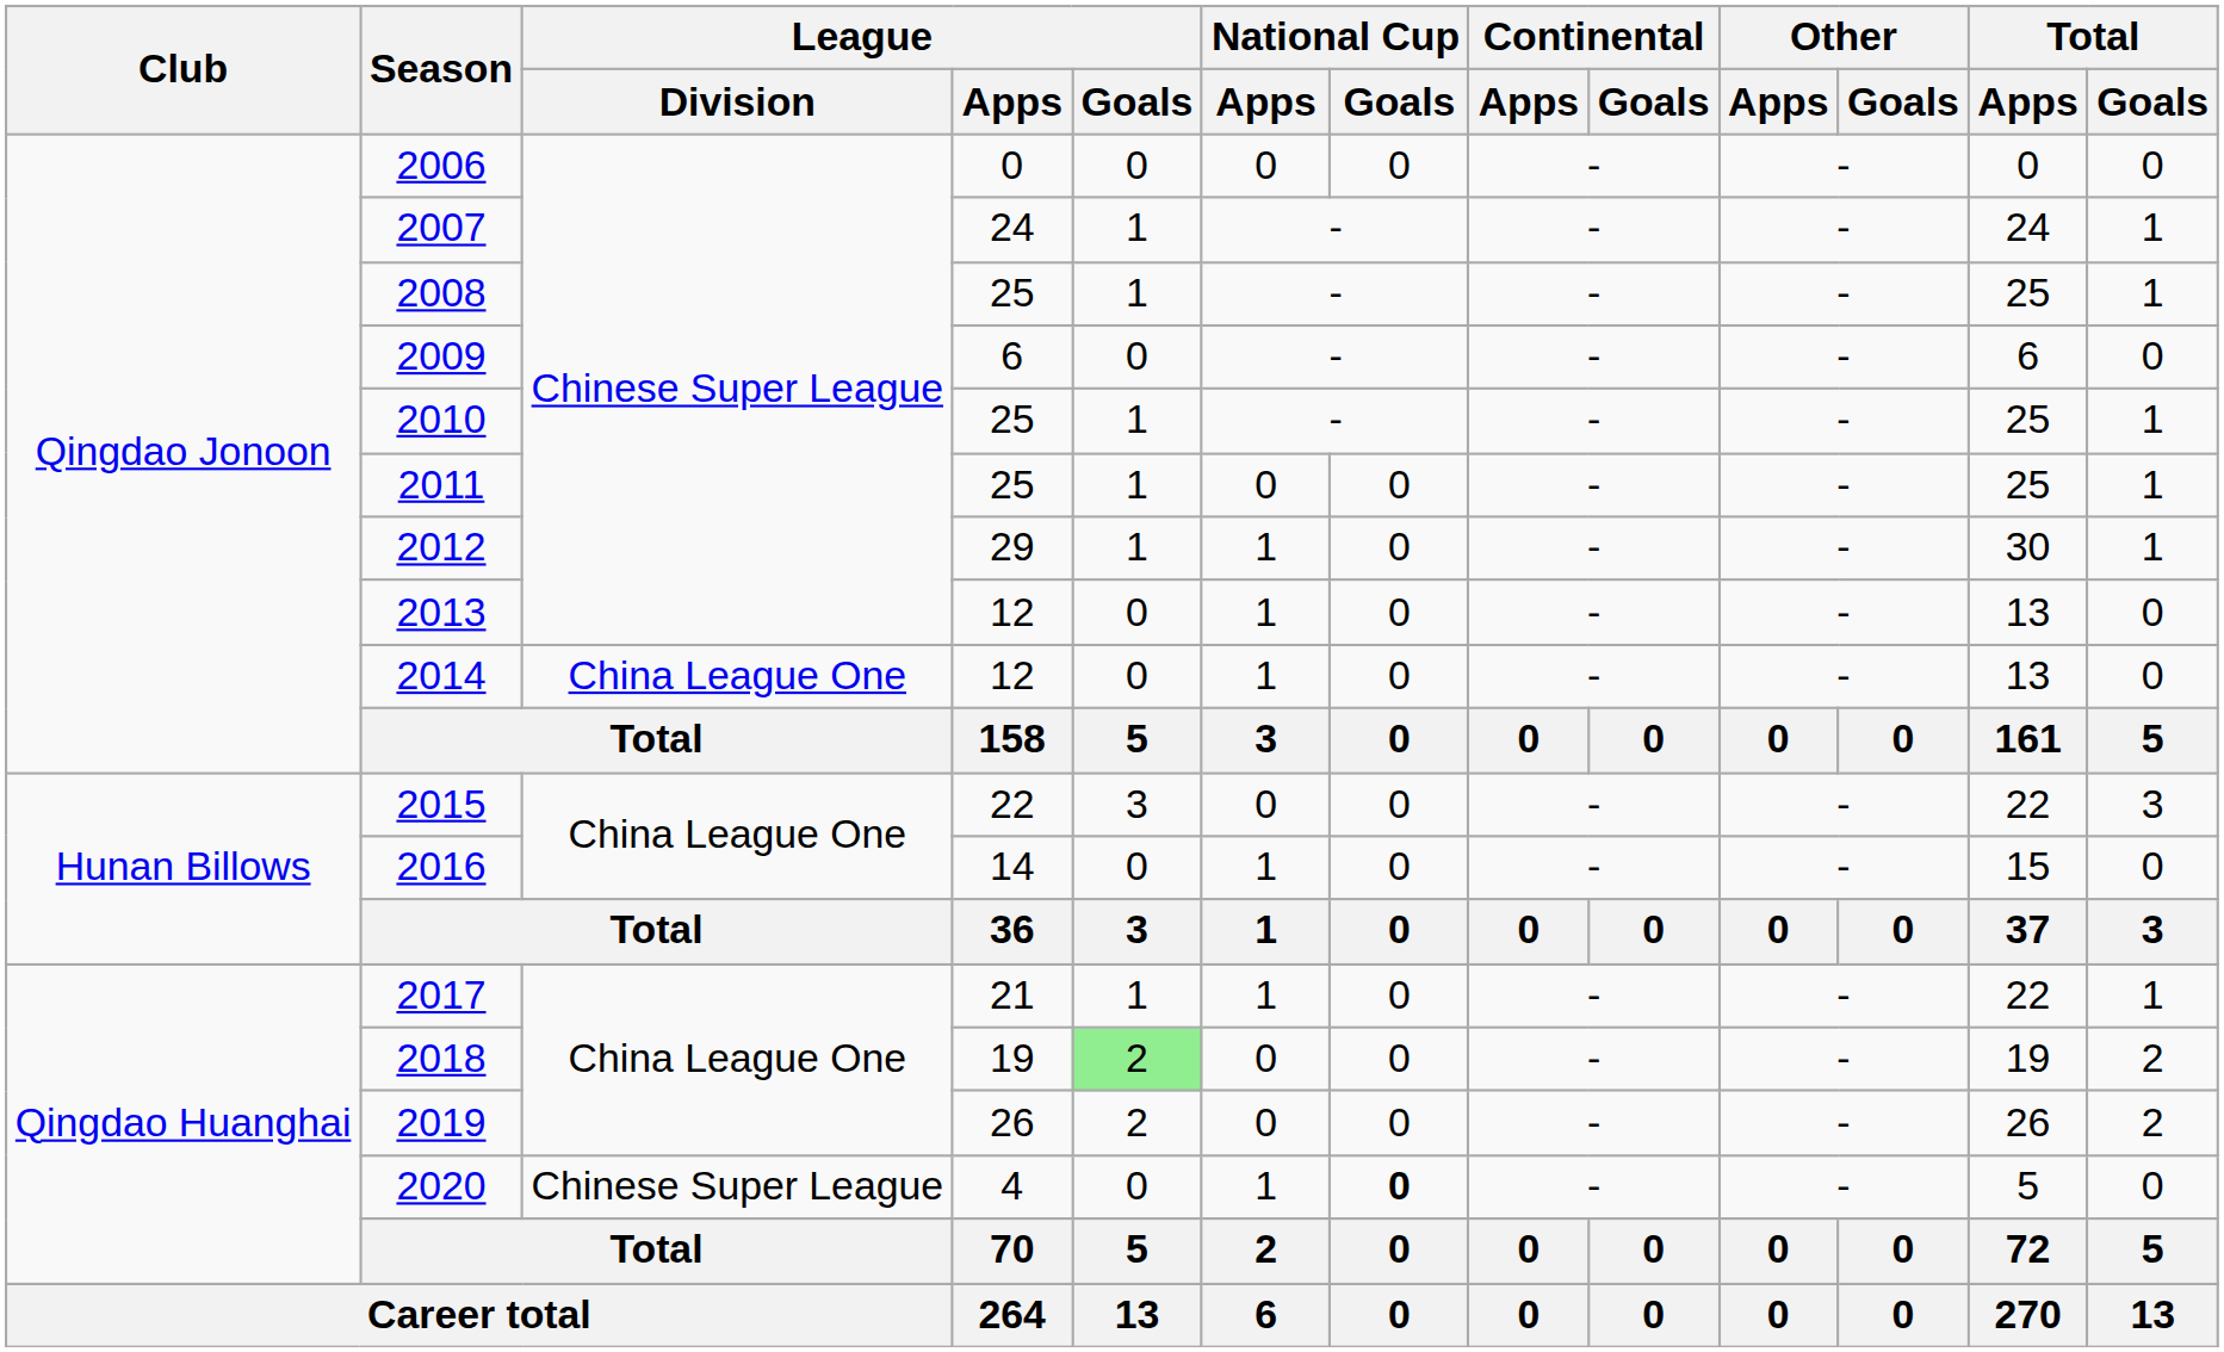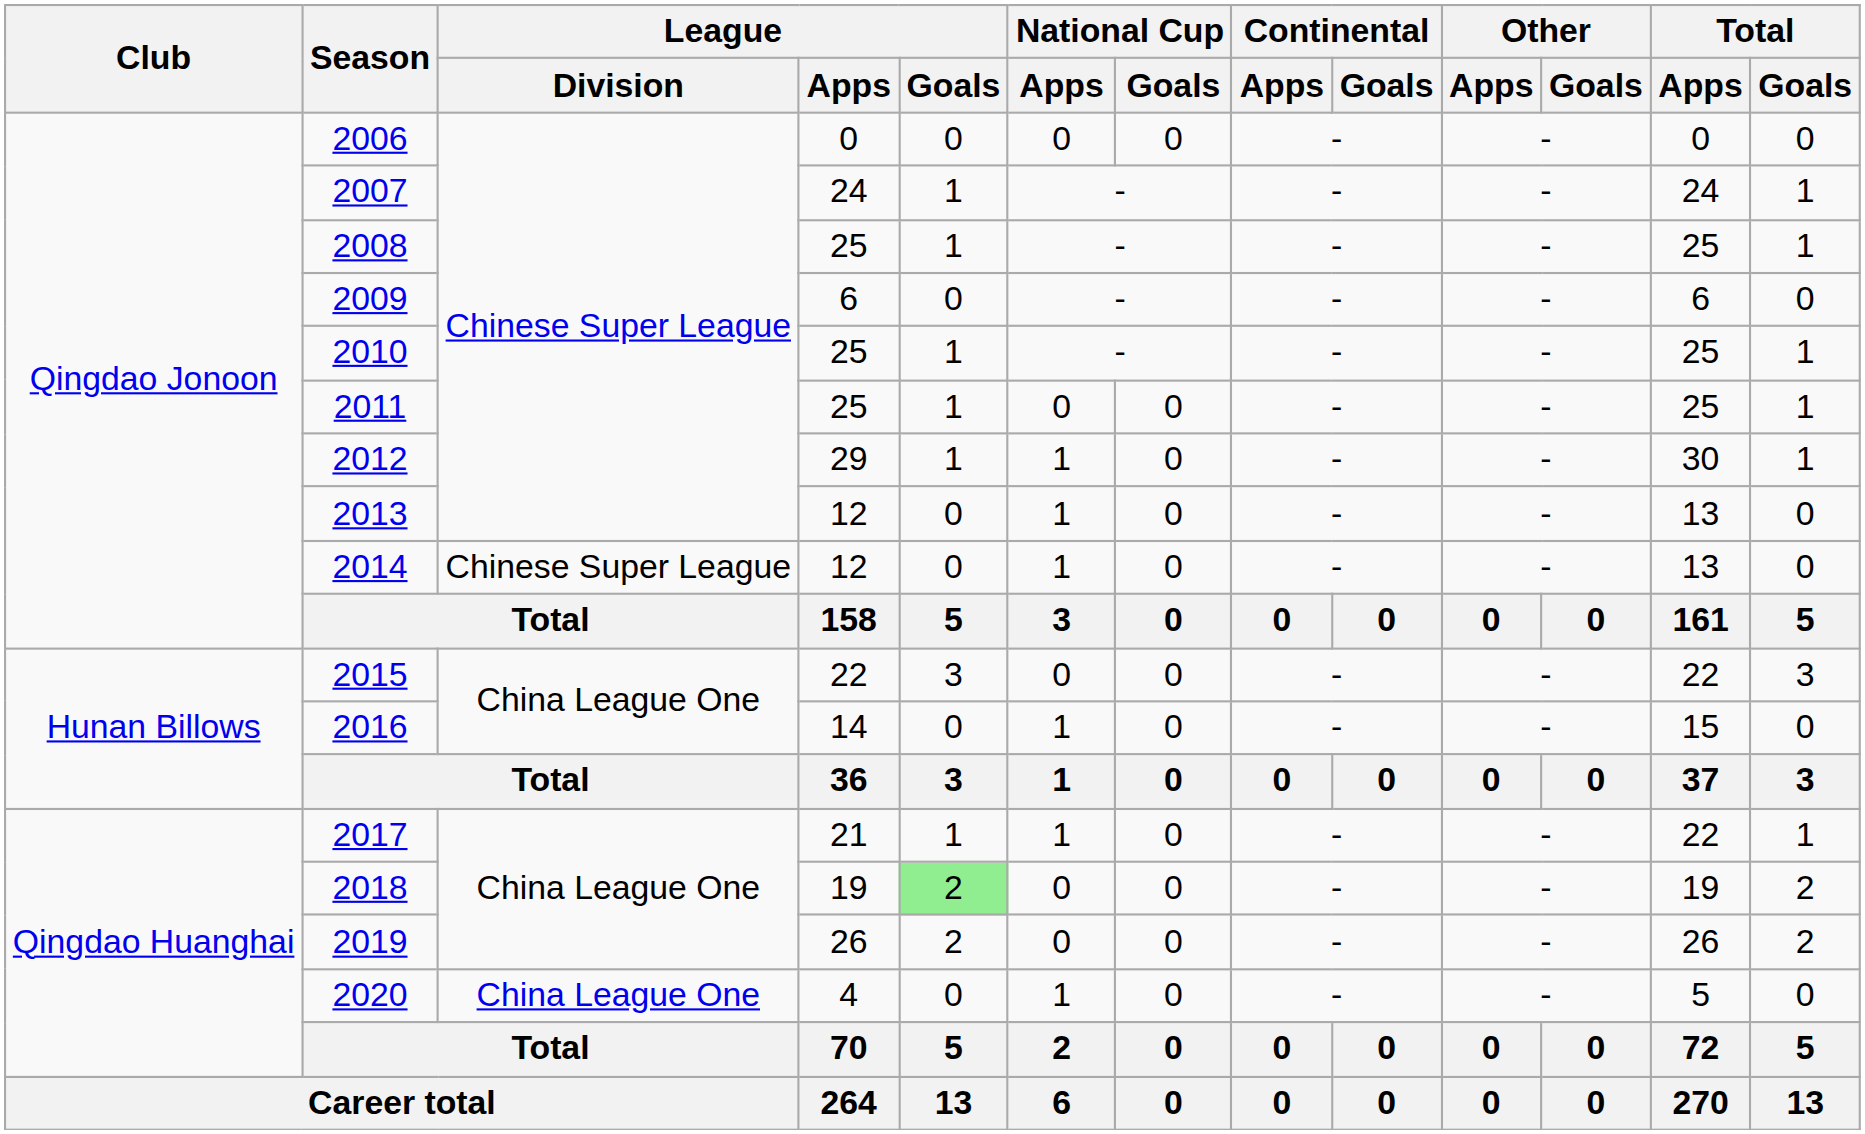2014 | League / Division: China League One -> Chinese Super League
2020 | League / Division: Chinese Super League -> China League One
2020 | National Cup / Goals: bold -> normal
